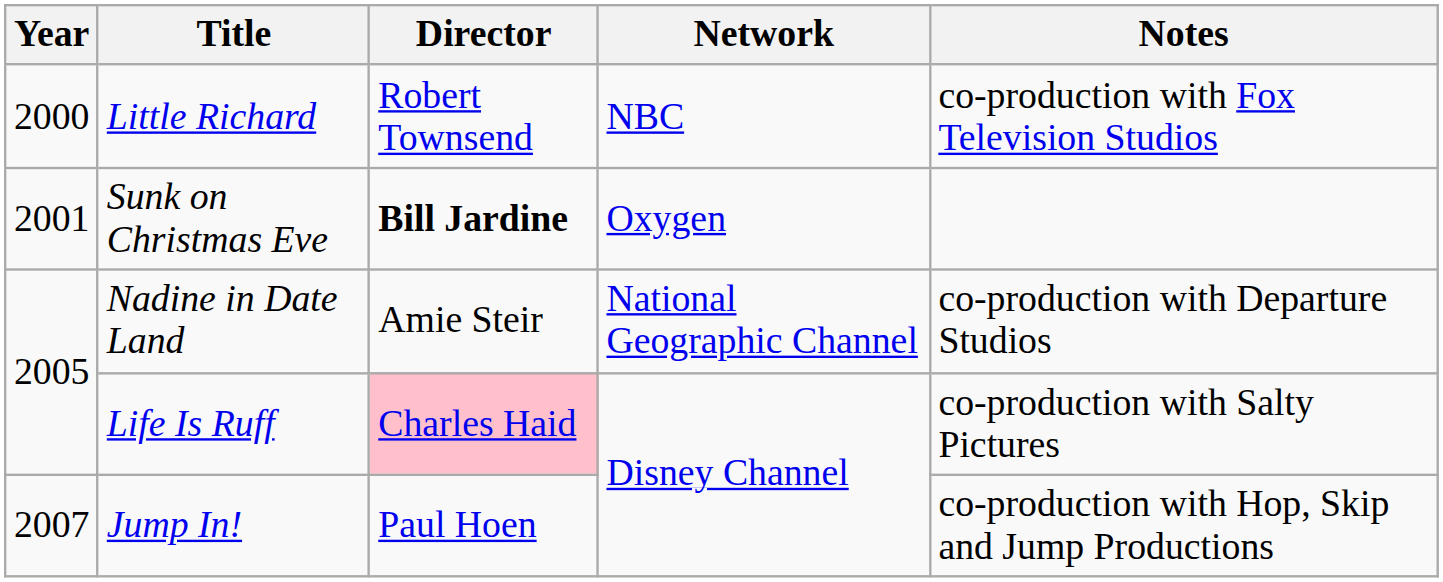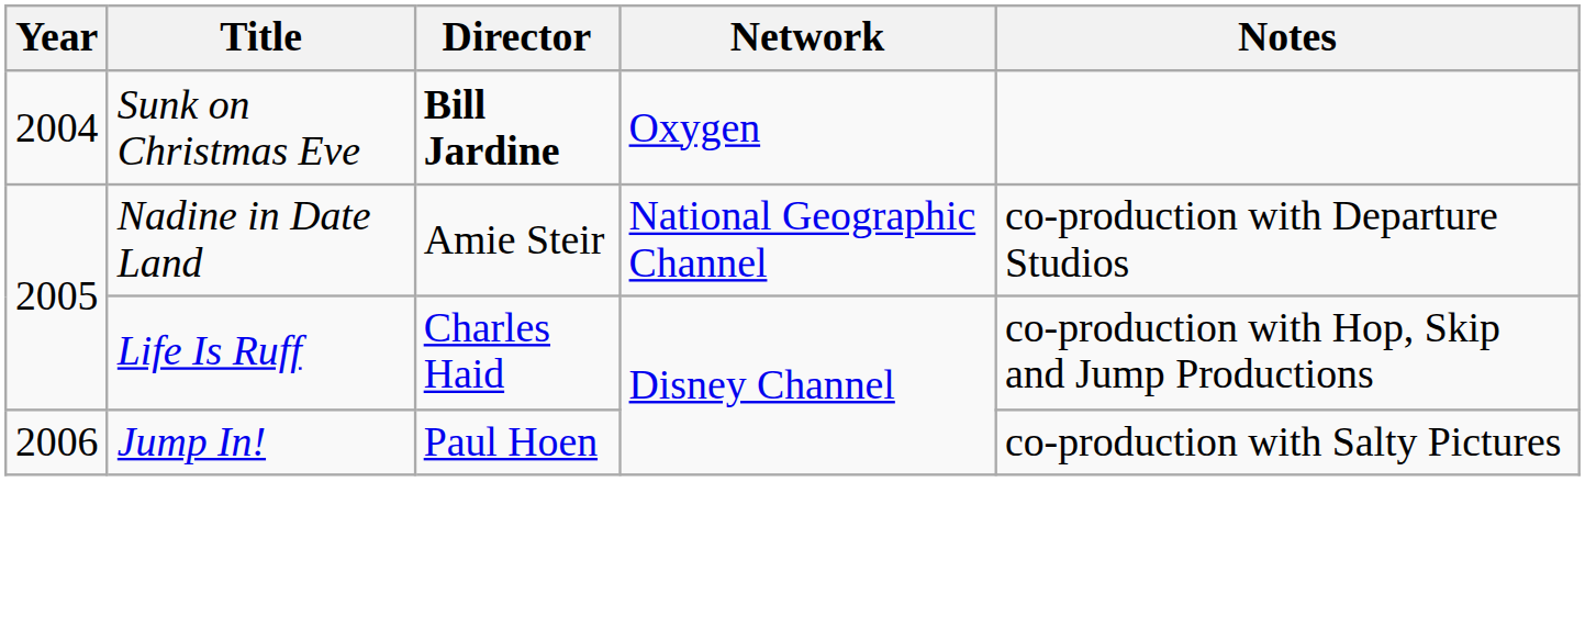- row: 2000 | Little Richard | Robert Townsend | NBC | co-production with Fox Television Studios
Sunk on Christmas Eve | Year: 2001 -> 2004
Life Is Ruff | Director: pink background -> no background
Life Is Ruff | Notes: co-production with Salty Pictures -> co-production with Hop, Skip and Jump Productions
Jump In! | Year: 2007 -> 2006
Jump In! | Notes: co-production with Hop, Skip and Jump Productions -> co-production with Salty Pictures
